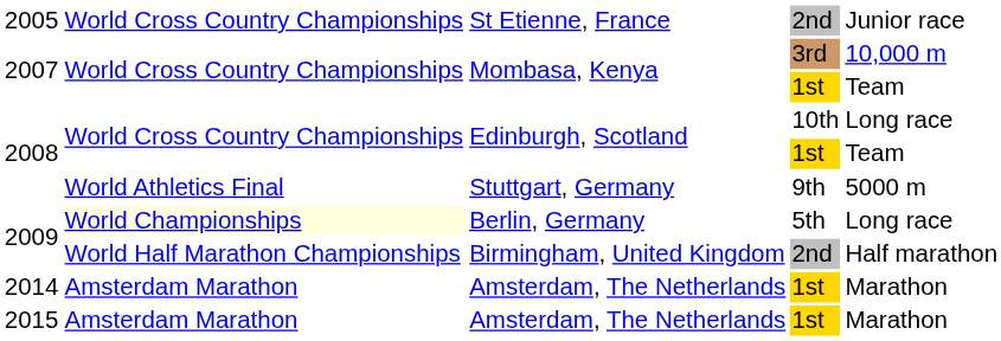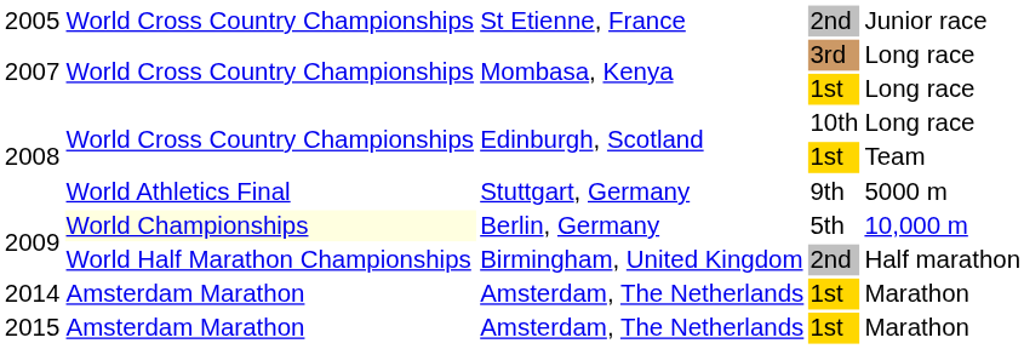Mombasa, Kenya / 3rd | column 5: 10,000 m -> Long race
Mombasa, Kenya / 1st | column 5: Team -> Long race
Berlin, Germany | column 5: Long race -> 10,000 m
